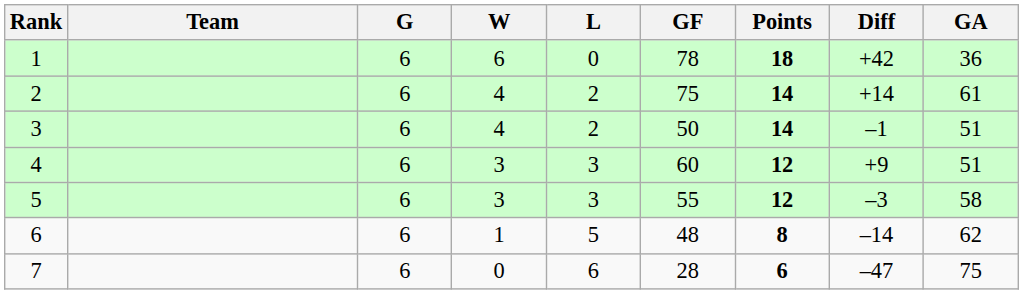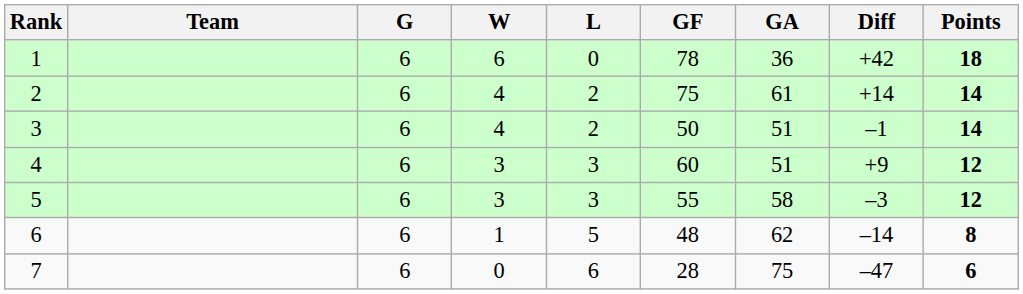columns swapped: GA <-> Points
